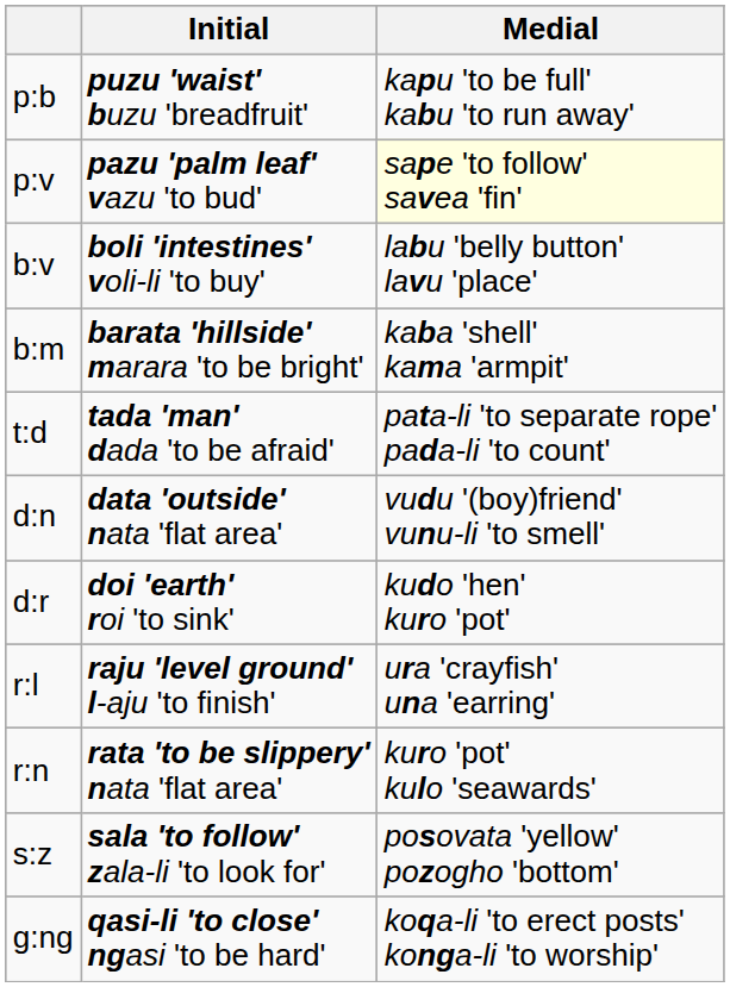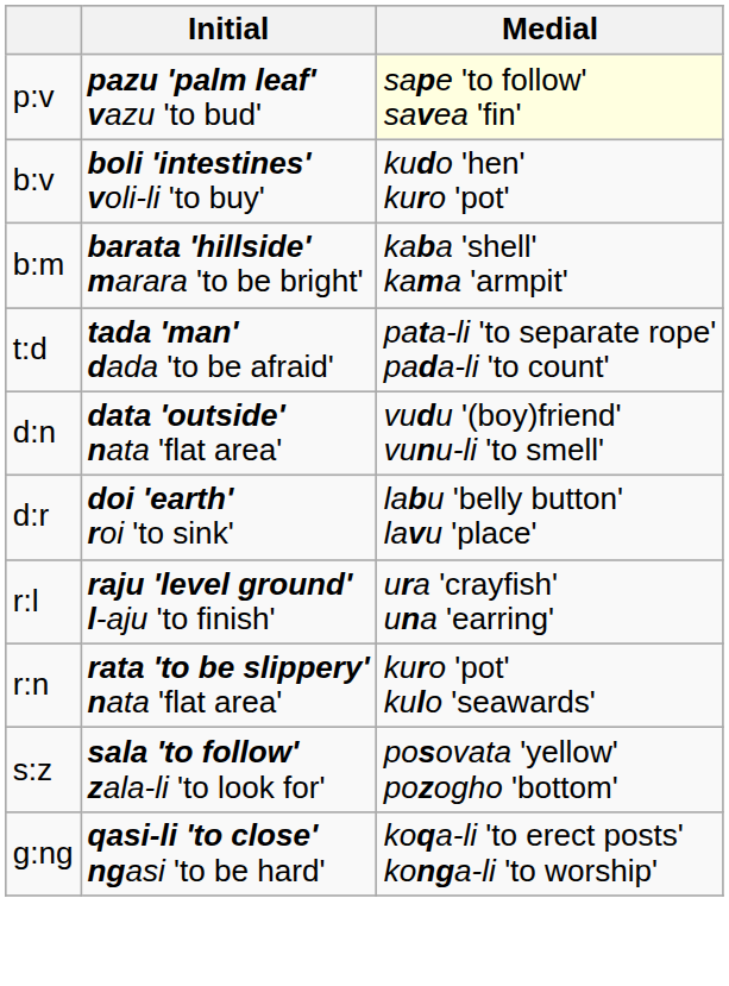- row: p:b | puzu 'waist' buzu 'breadfruit' | kapu 'to be full' kabu 'to run away'
b:v | Medial: labu 'belly button' lavu 'place' -> kudo 'hen' kuro 'pot'
d:r | Medial: kudo 'hen' kuro 'pot' -> labu 'belly button' lavu 'place'
